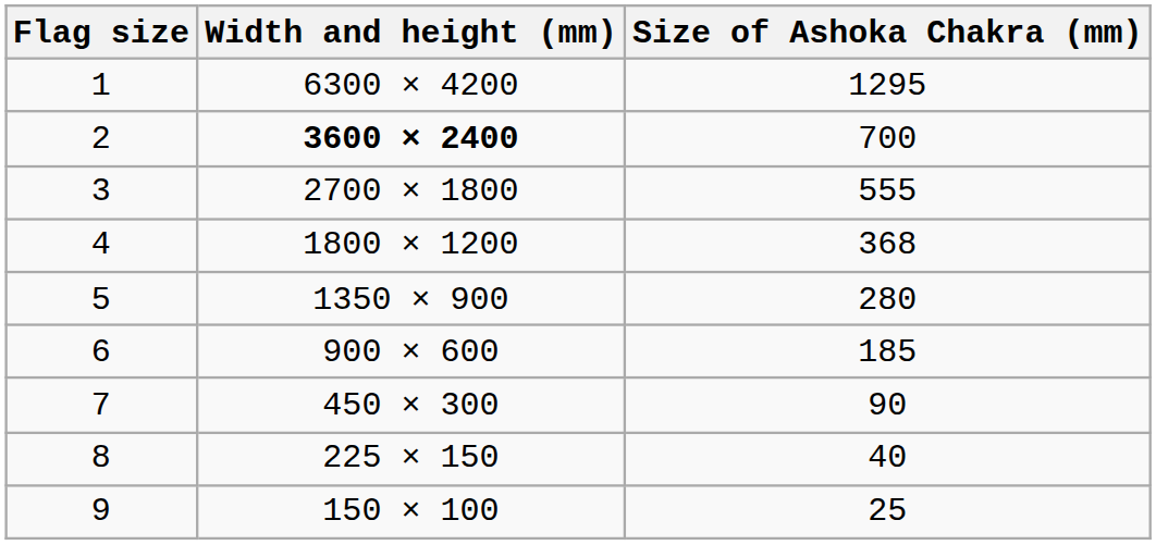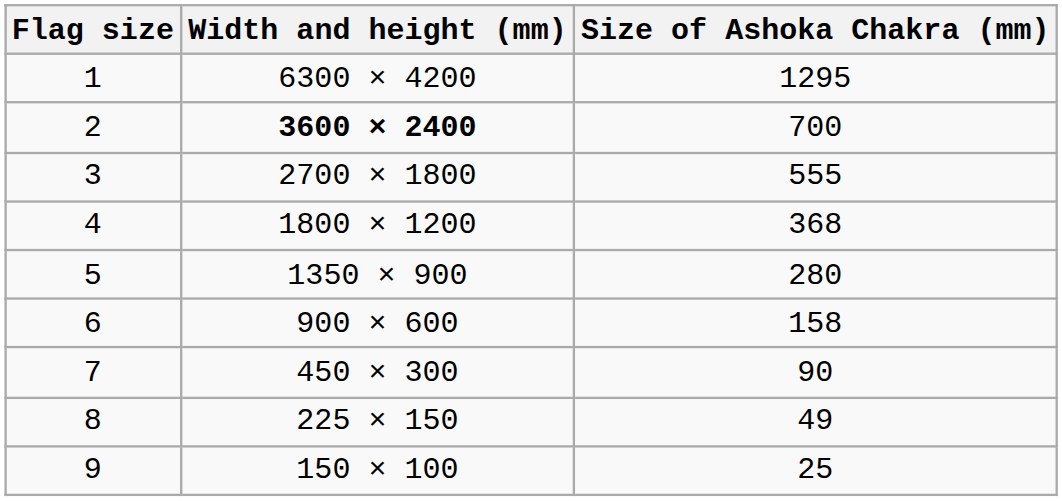6 | Size of Ashoka Chakra (mm): 185 -> 158
8 | Size of Ashoka Chakra (mm): 40 -> 49
